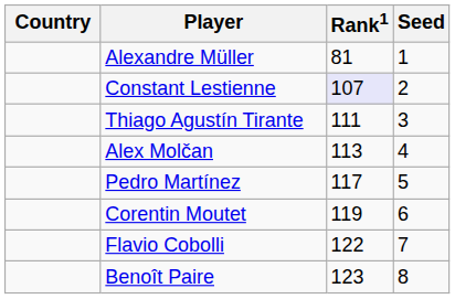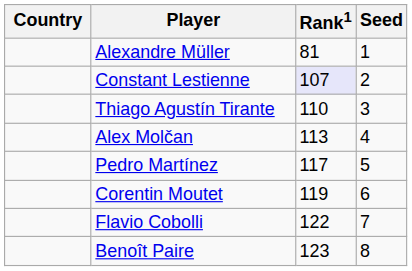Thiago Agustín Tirante | Rank1: 111 -> 110
